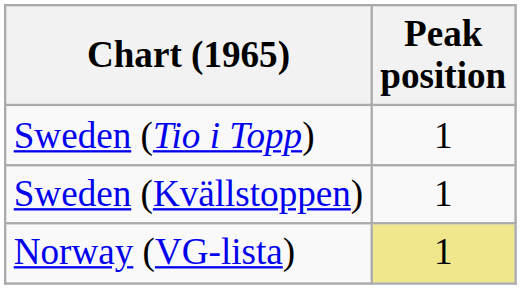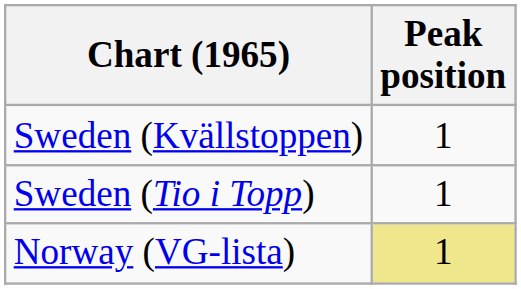rows swapped: Sweden (Kvällstoppen) <-> Sweden (Tio i Topp)
